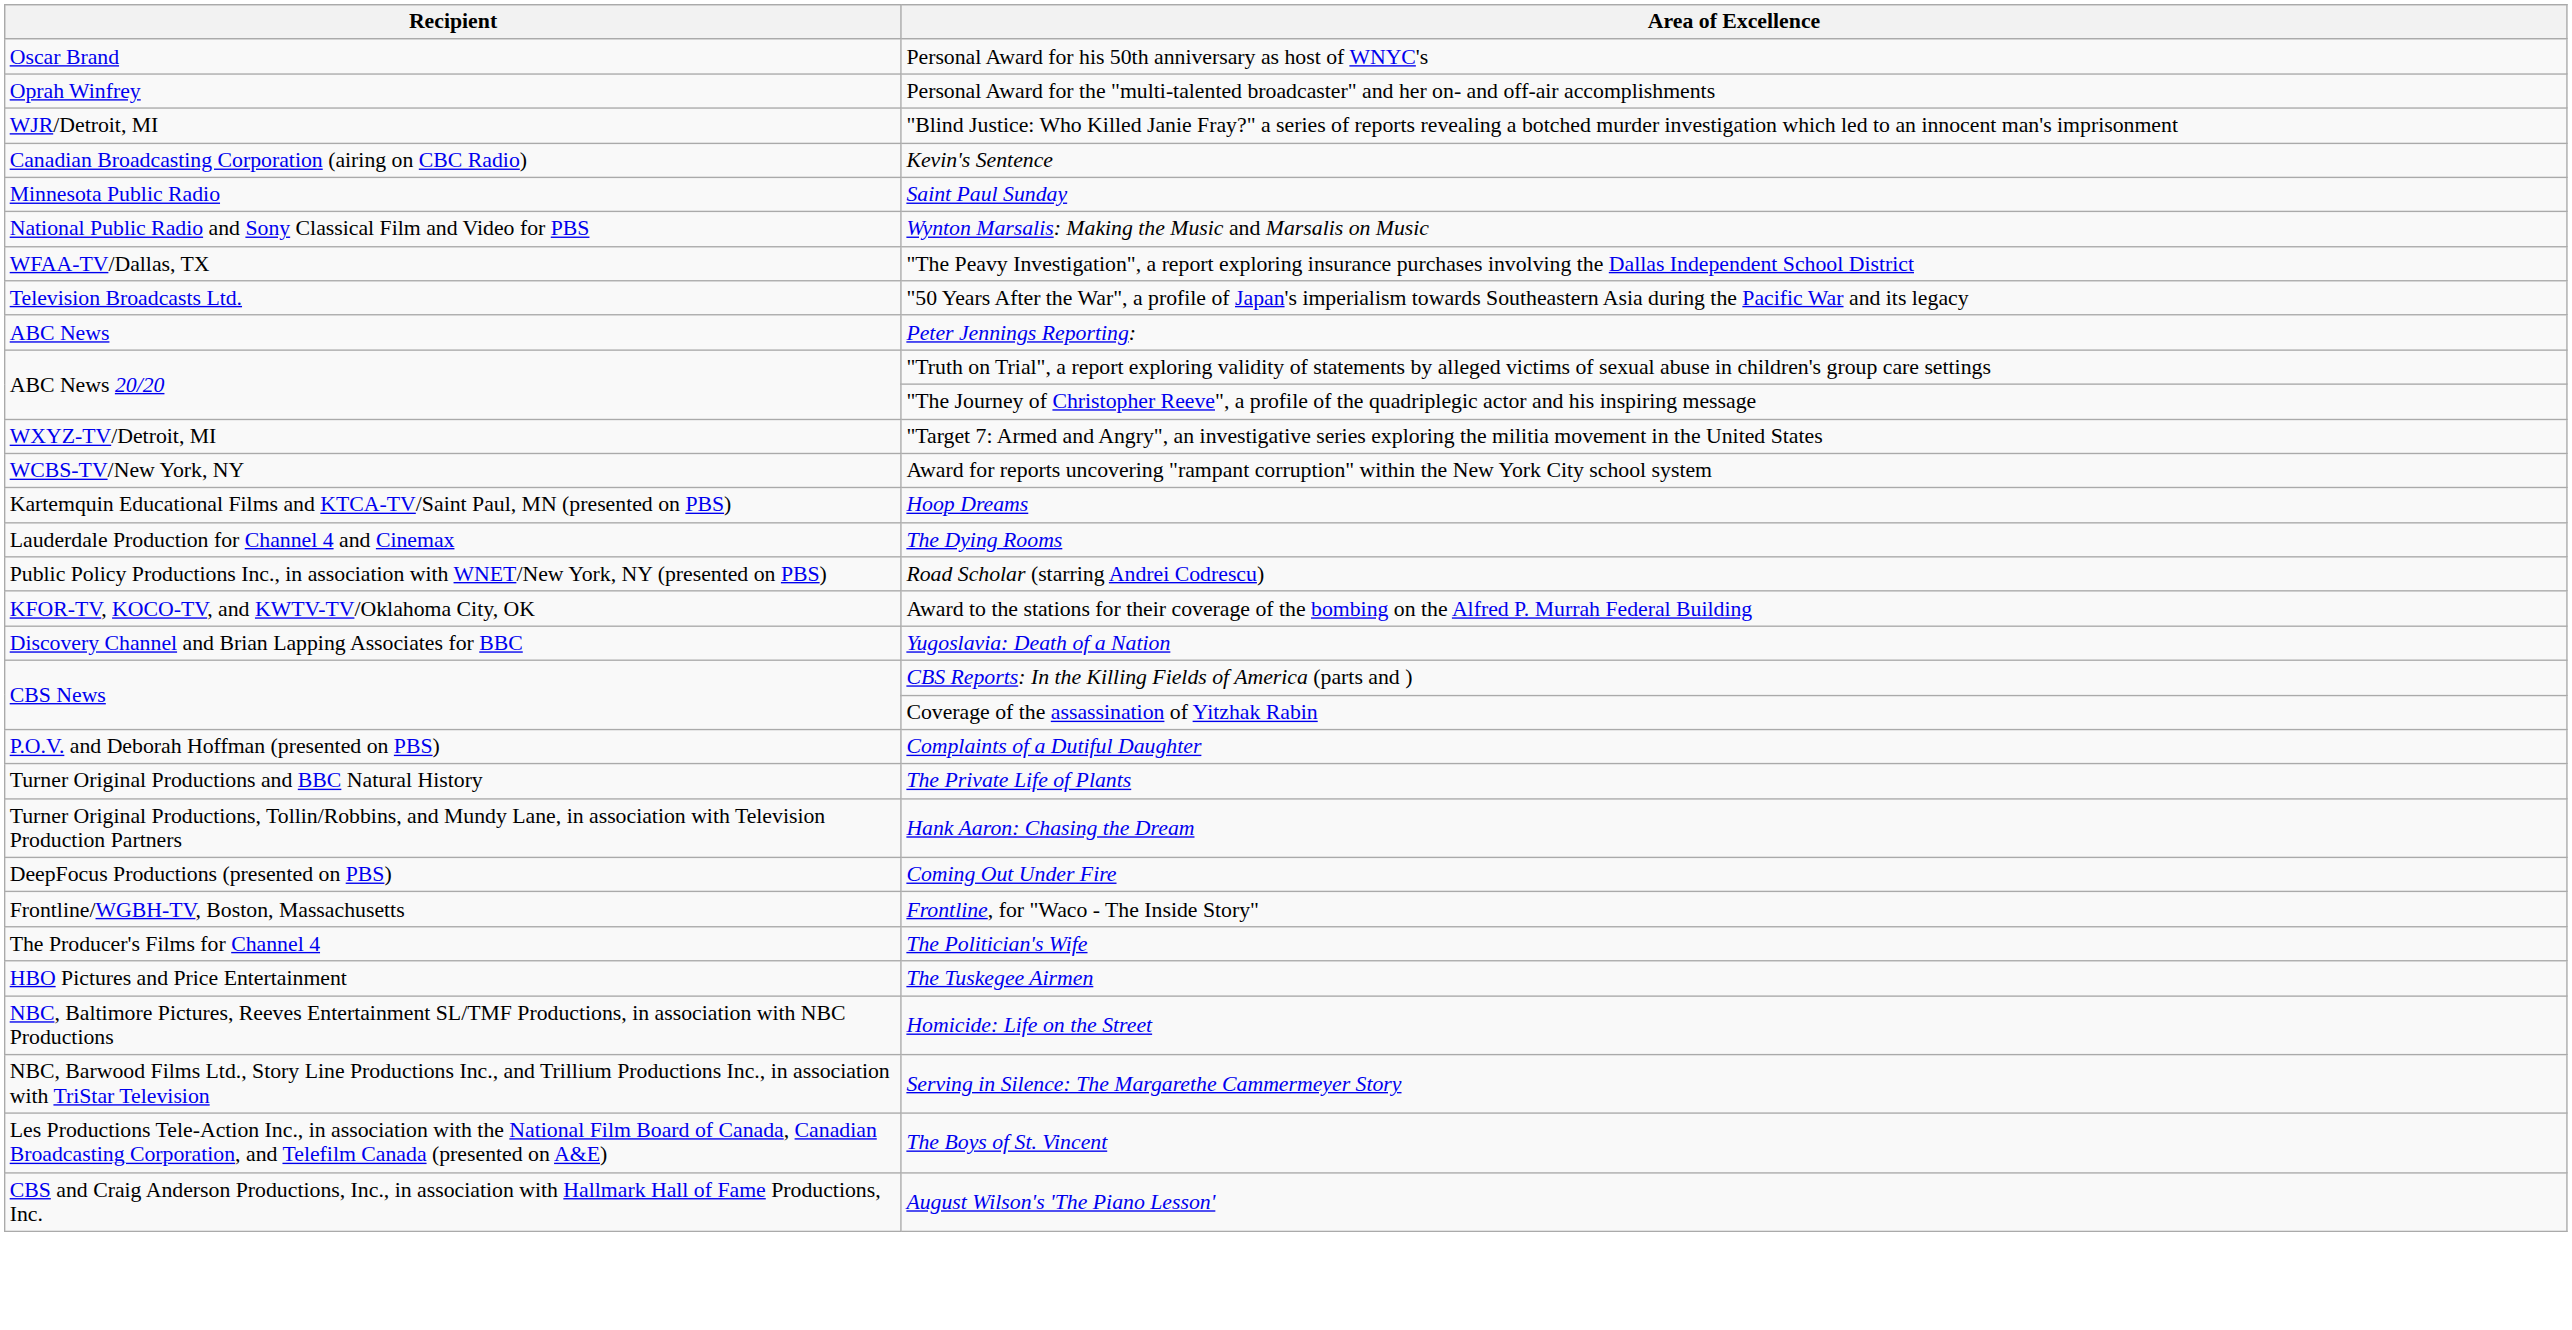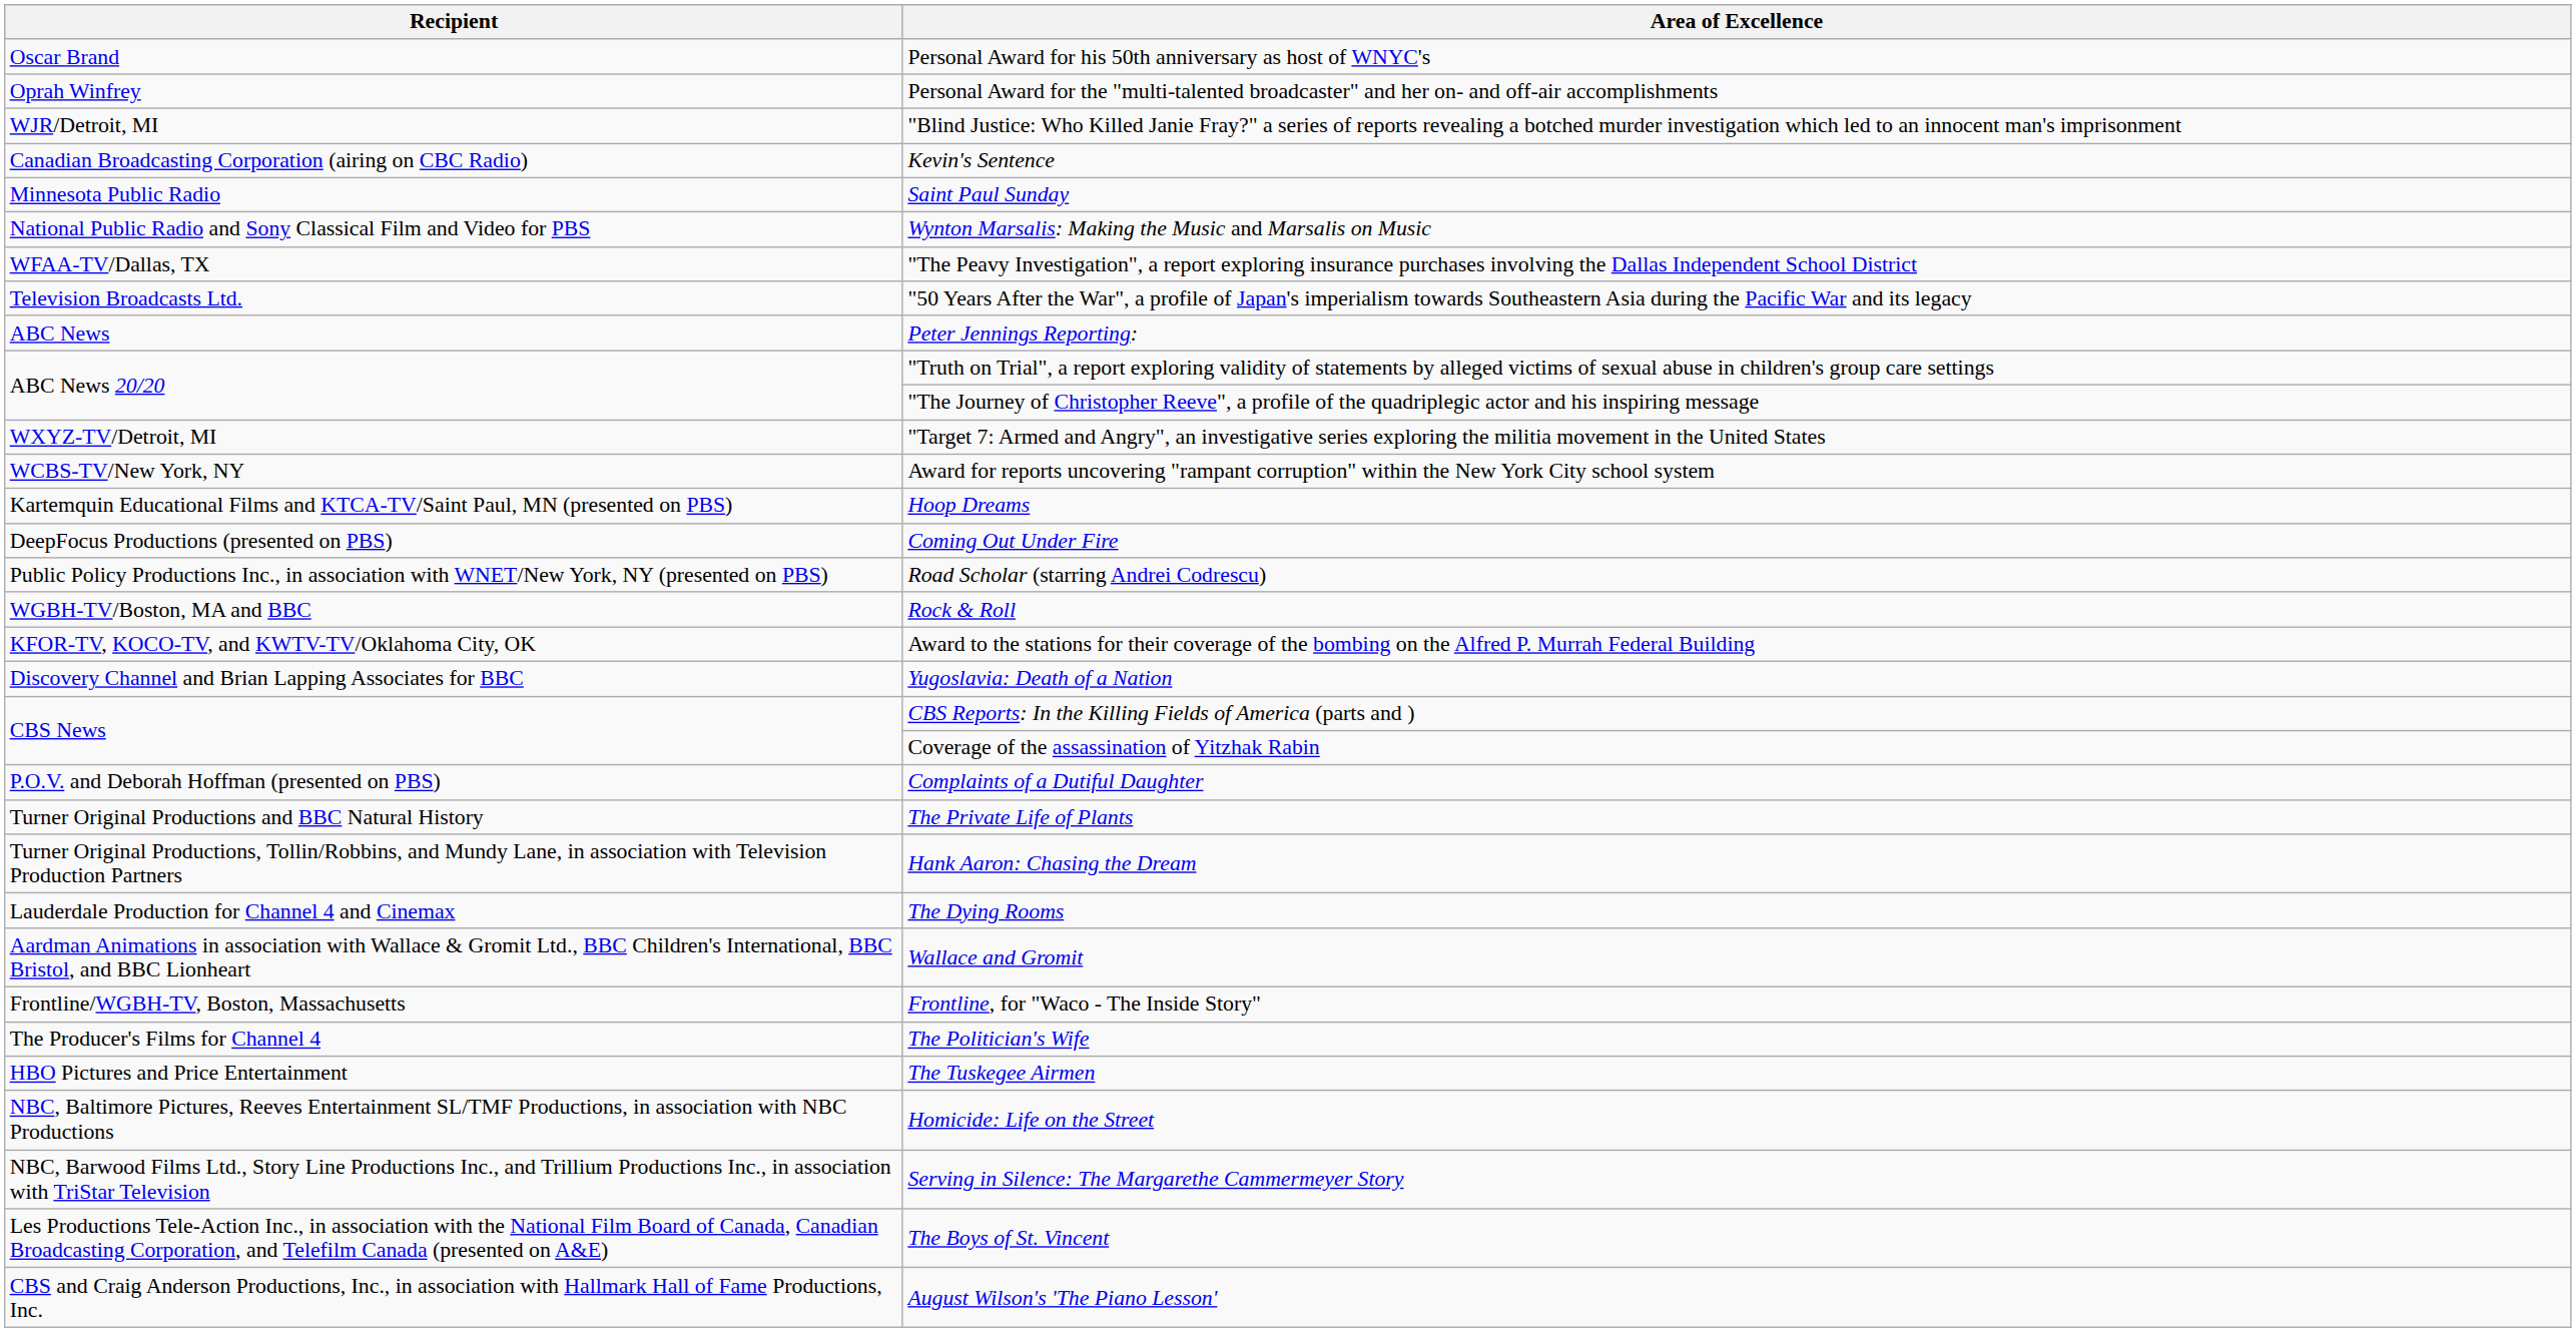rows swapped: The Dying Rooms <-> Coming Out Under Fire
+ row: WGBH-TV/Boston, MA and BBC | Rock & Roll
+ row: Aardman Animations in association with Wallace & Gromit Ltd., BBC Children's International, BBC Bristol, and BBC Lionheart | Wallace and Gromit
